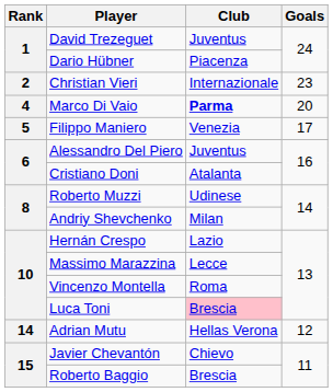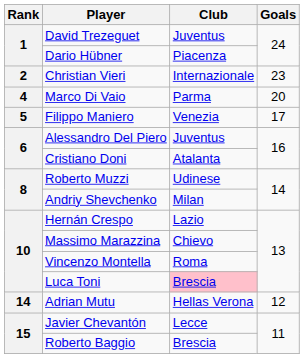Marco Di Vaio | Club: bold -> normal
Massimo Marazzina | Club: Lecce -> Chievo
Javier Chevantón | Club: Chievo -> Lecce
